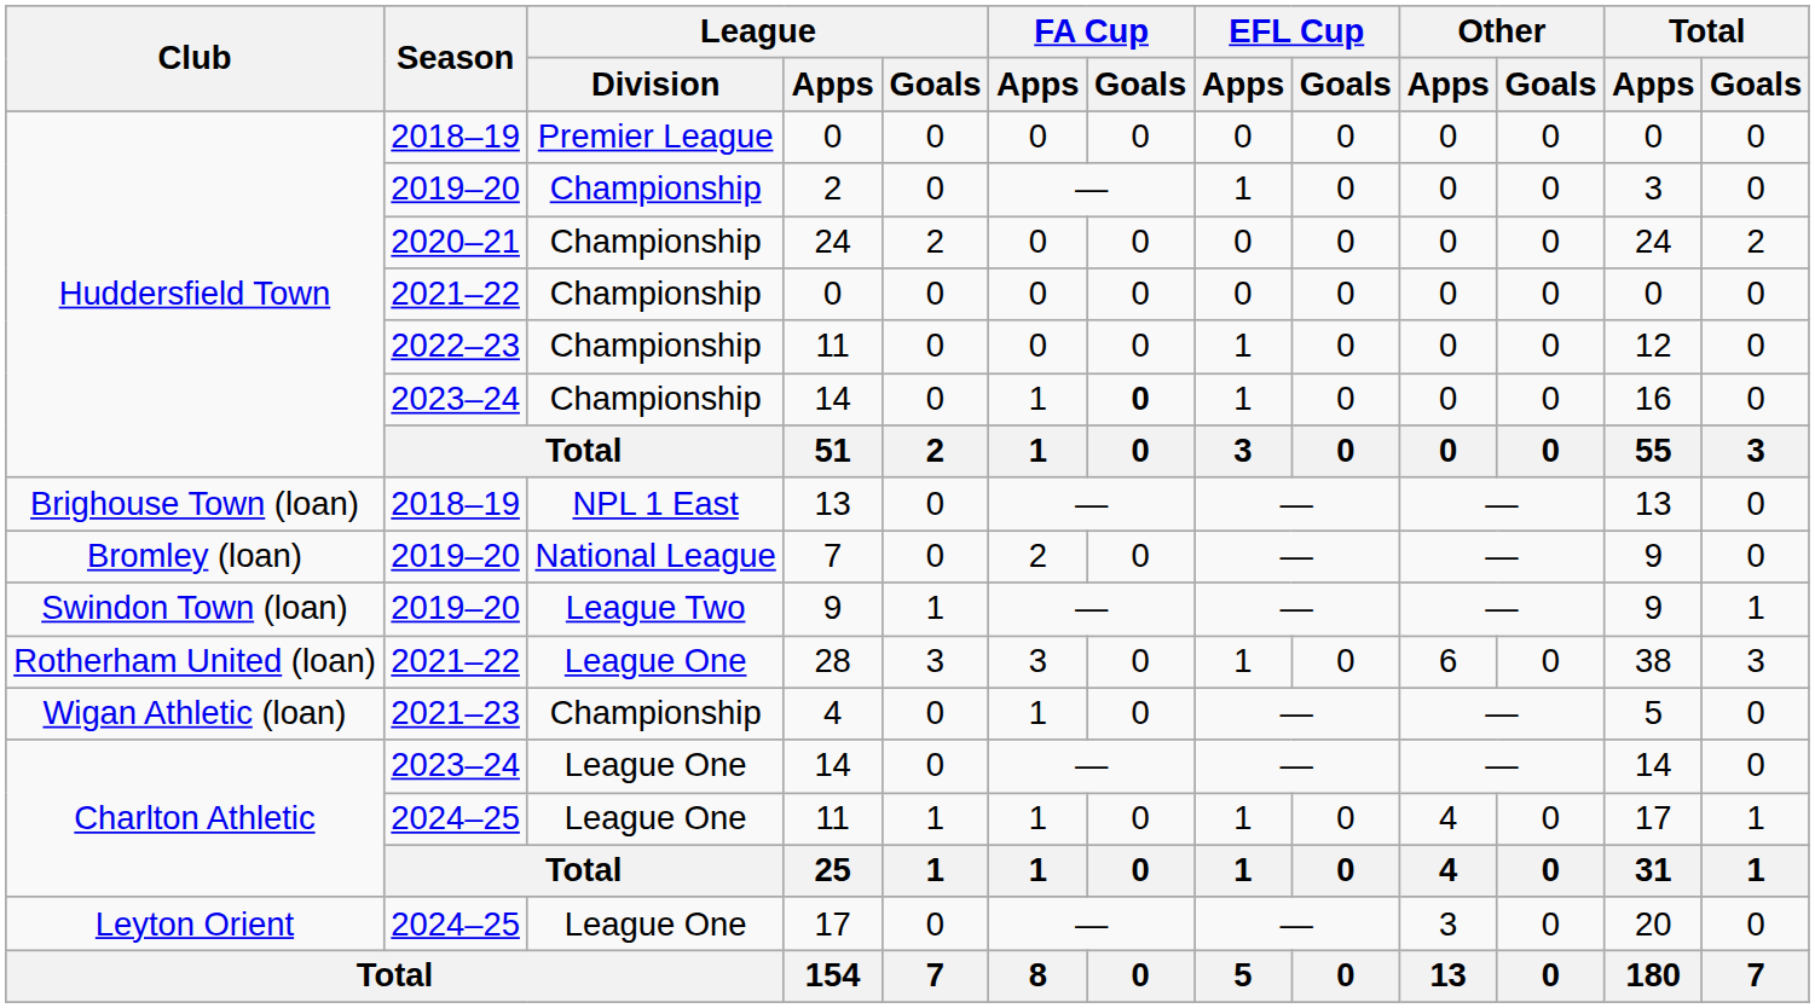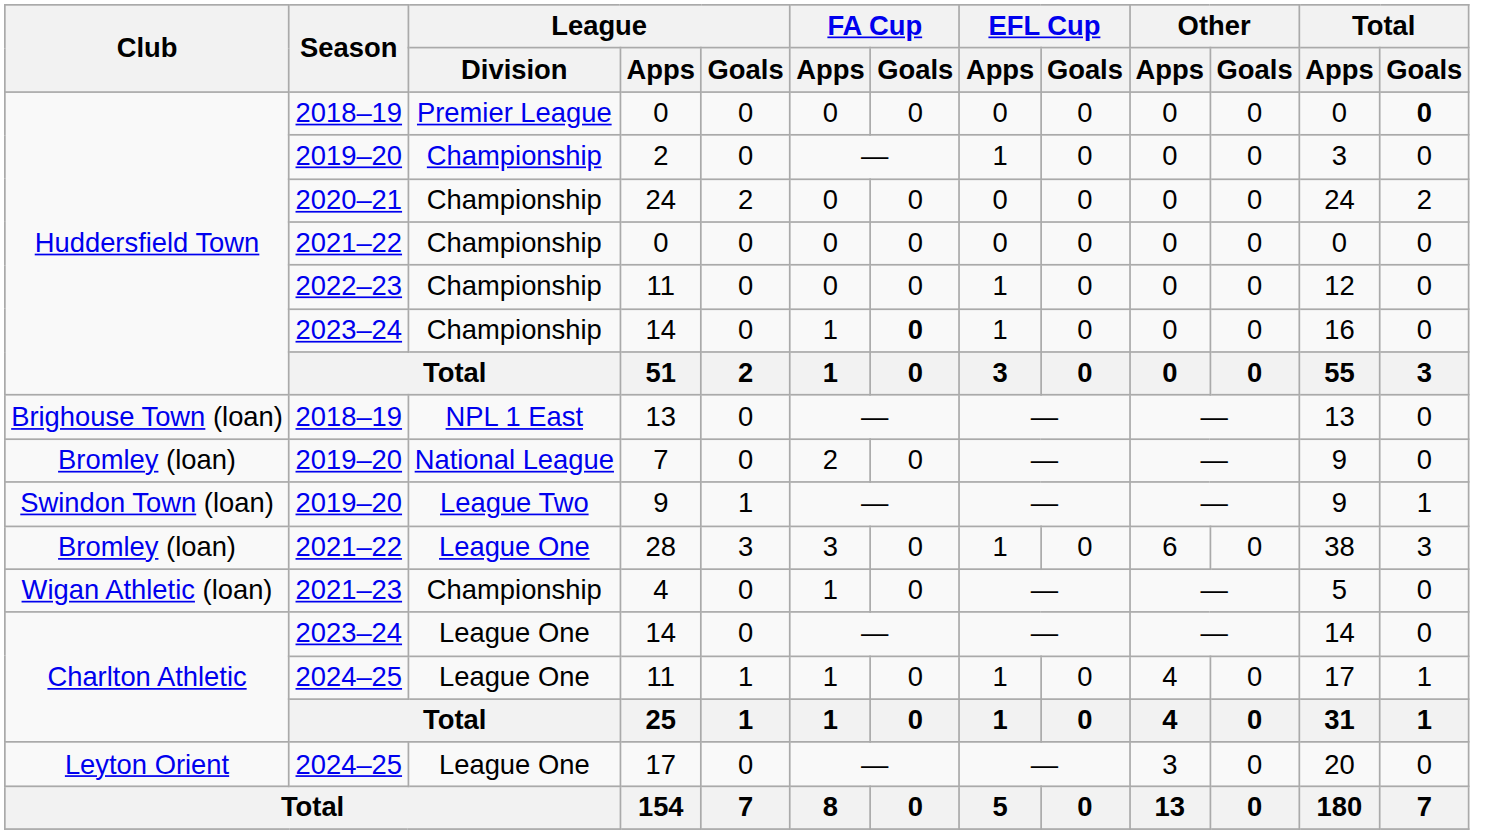Premier League / 0 | Total / Goals: normal -> bold
28 | Club: Rotherham United (loan) -> Bromley (loan)
